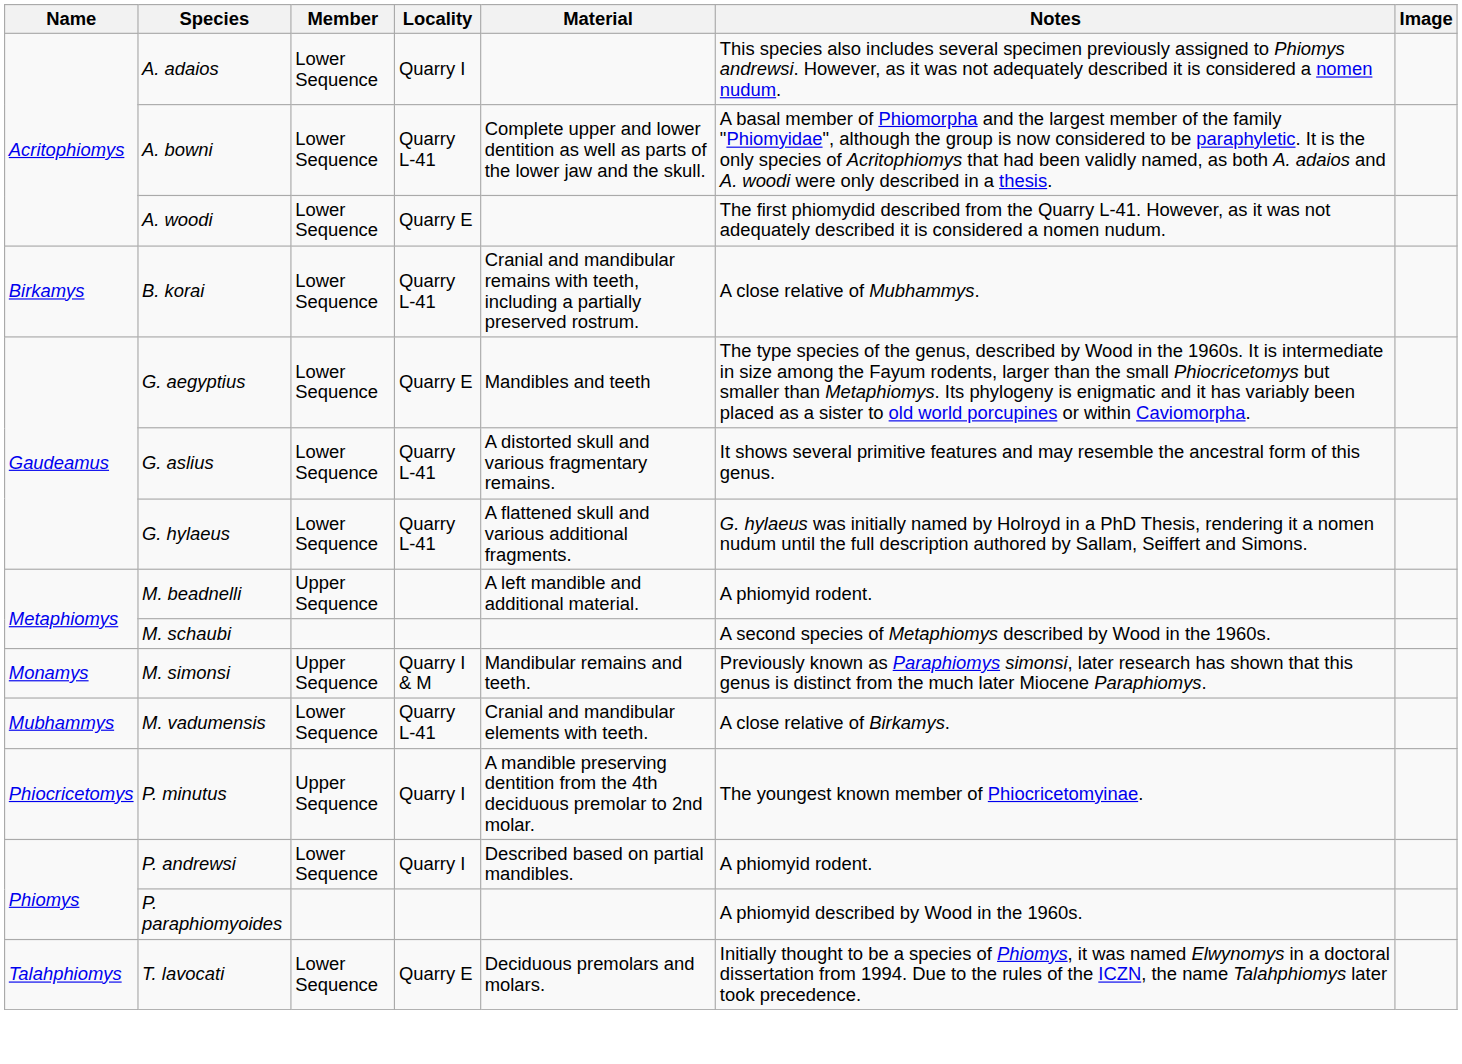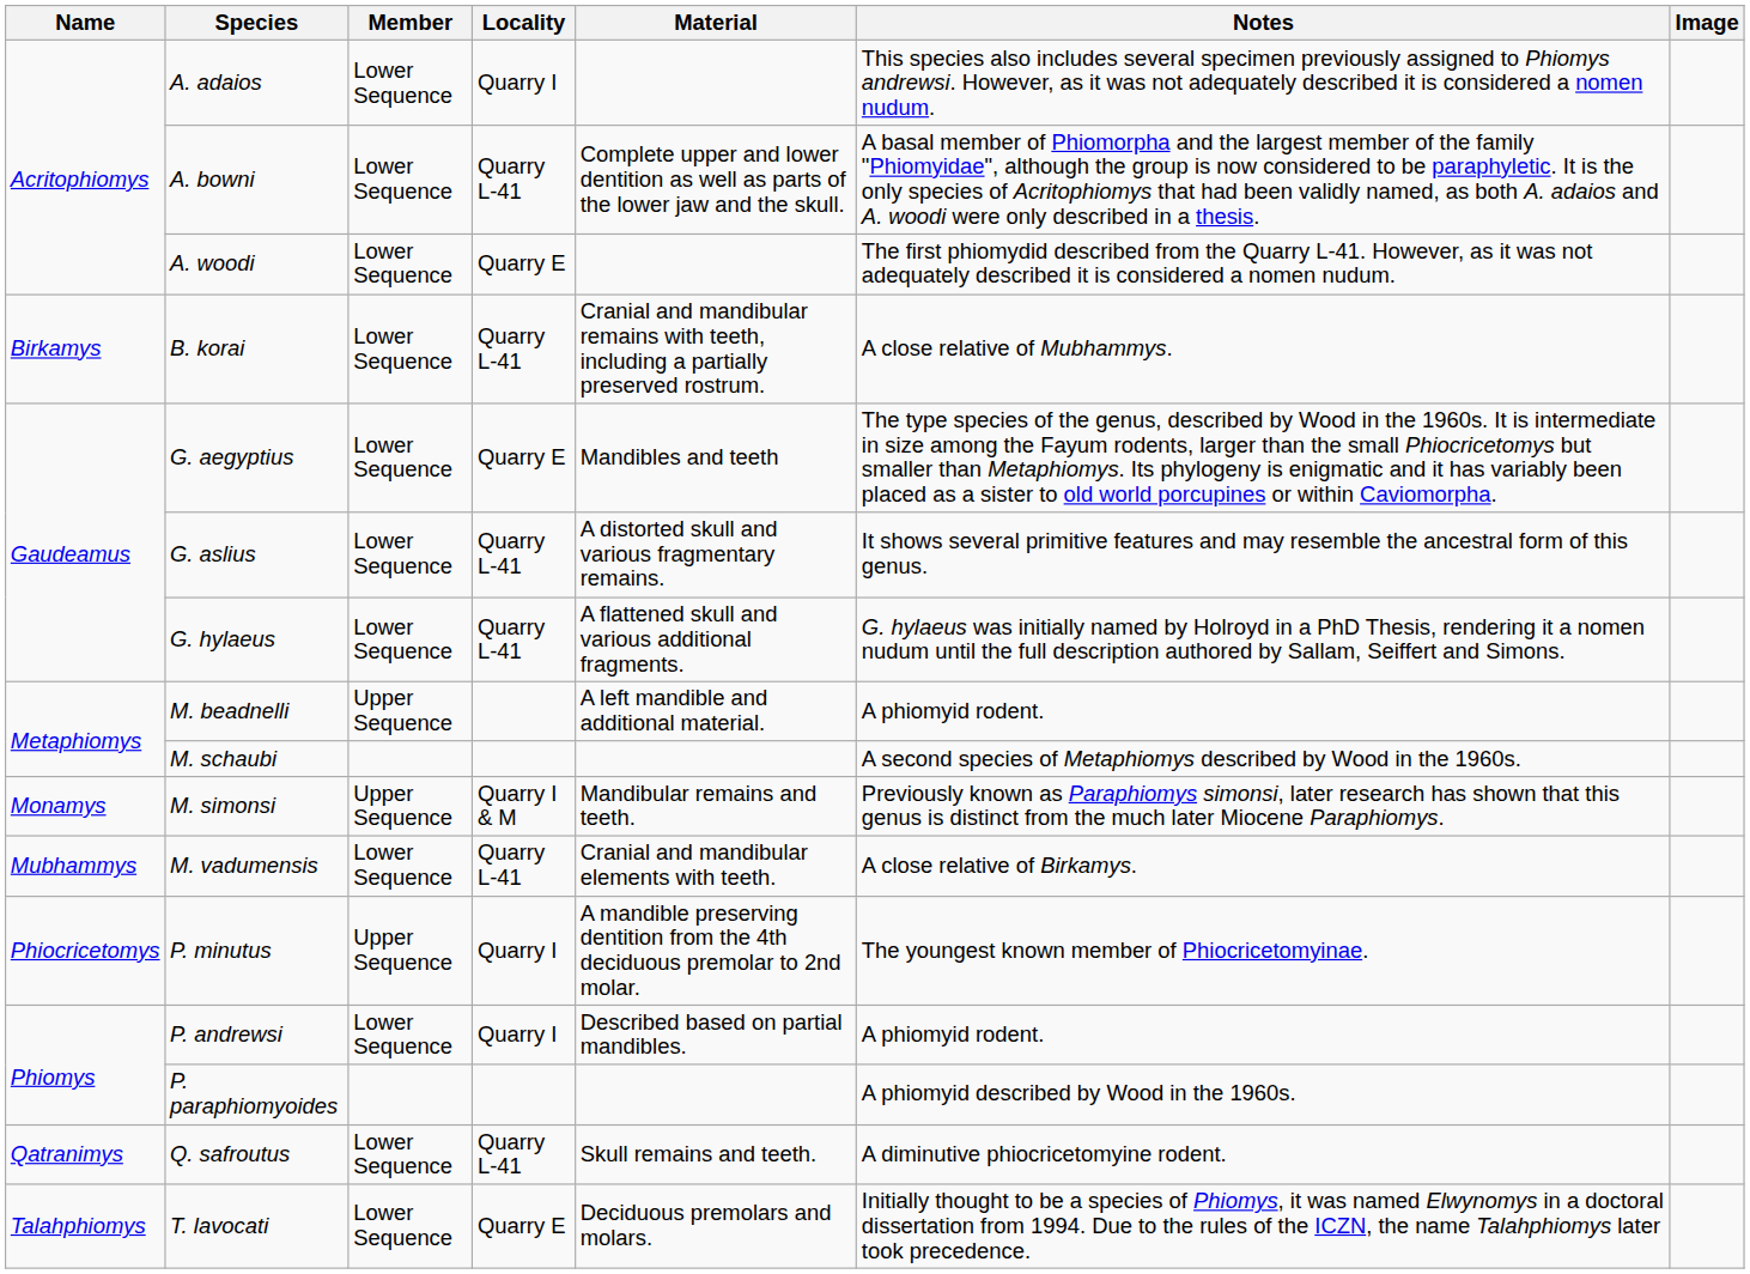+ row: Qatranimys | Q. safroutus | Lower Sequence | Quarry L-41 | Skull remains and teeth. | A diminutive phiocricetomyine rodent.
